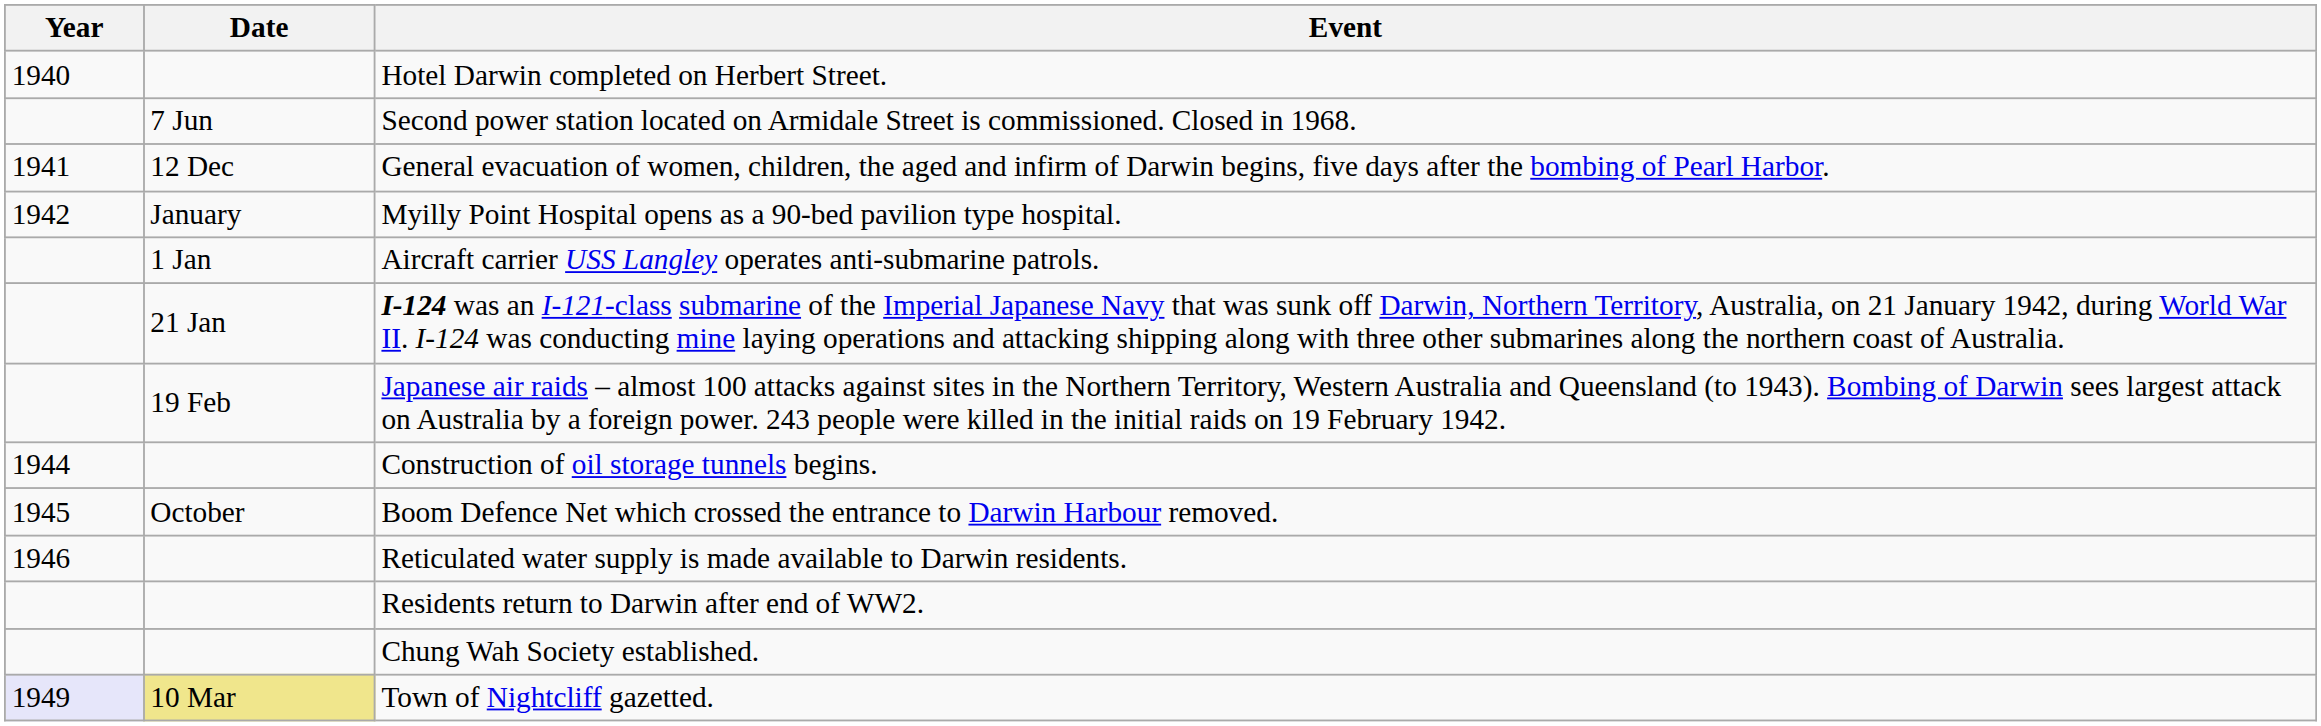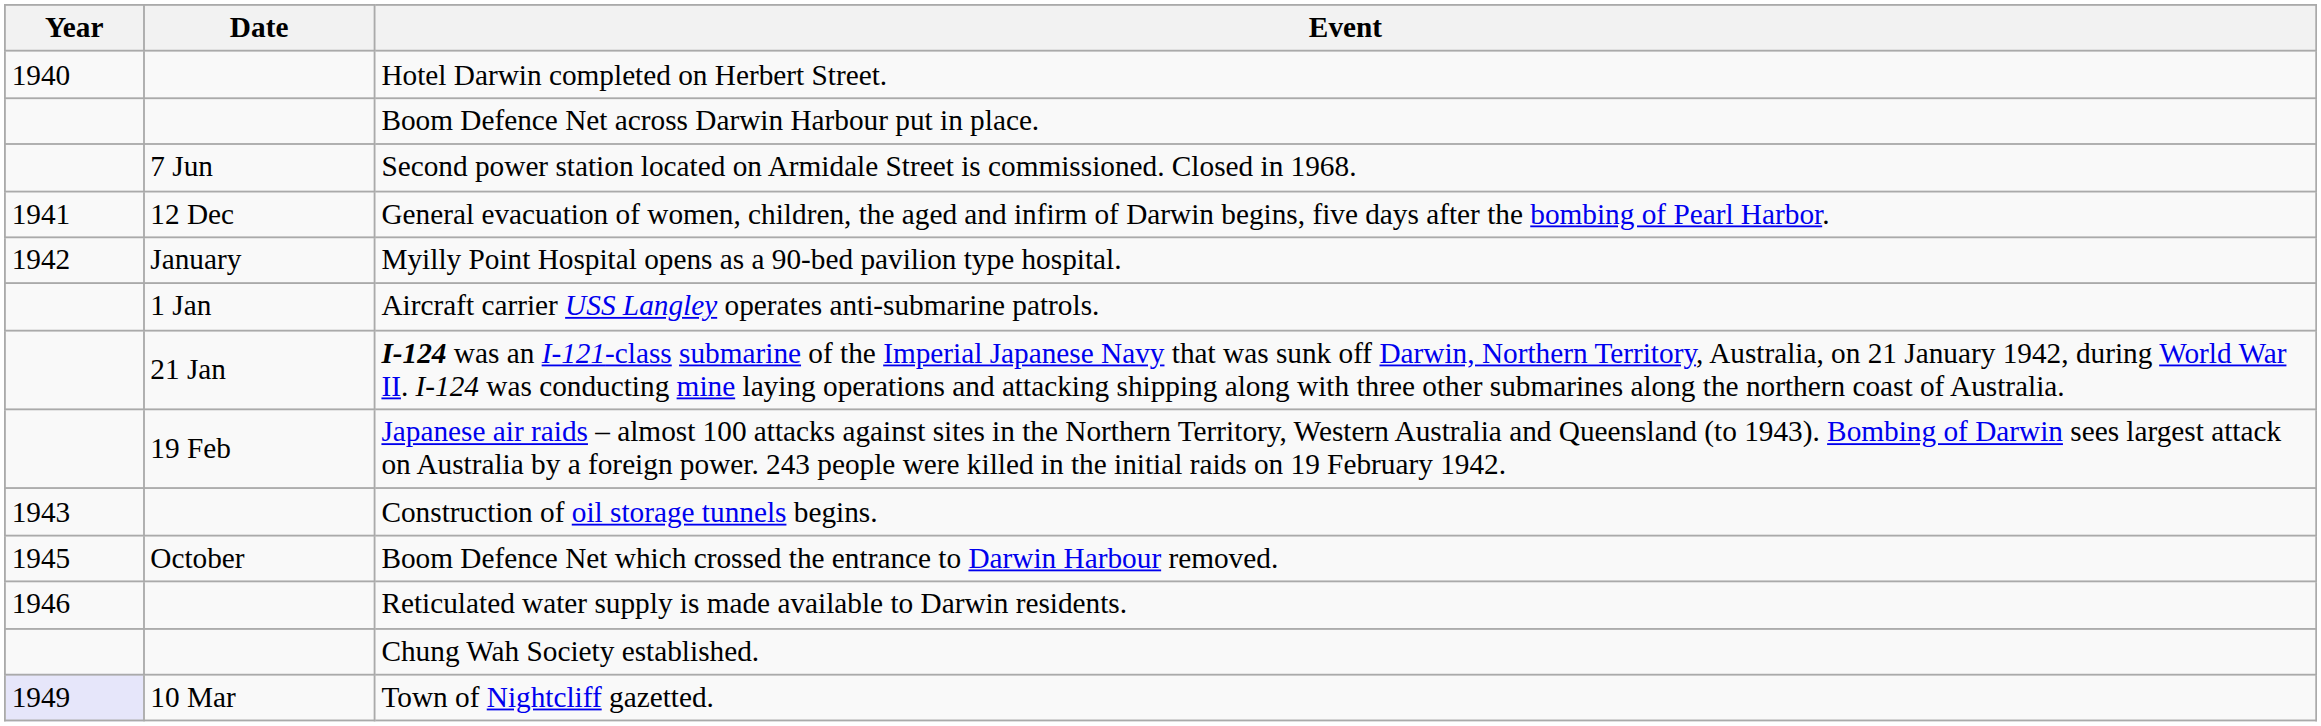+ row: Boom Defence Net across Darwin Harbour put in place.
Construction of oil storage tunnels begins. | Year: 1944 -> 1943
- row: Residents return to Darwin after end of WW2.
Town of Nightcliff gazetted. | Date: khaki background -> no background
